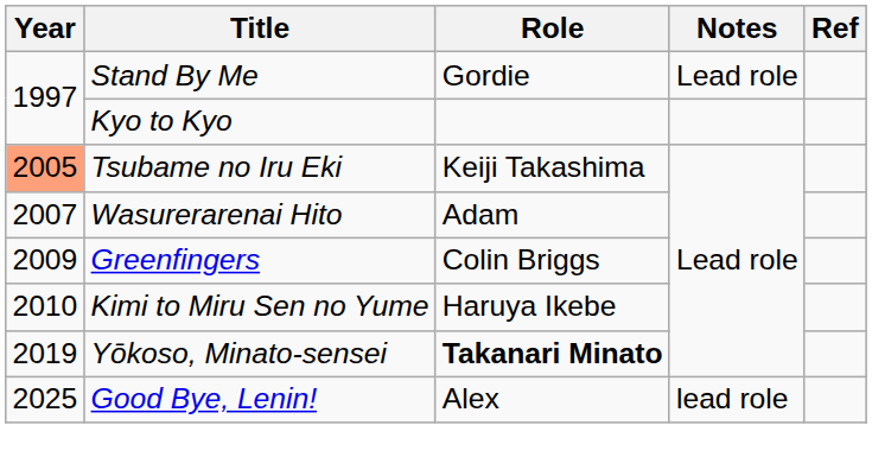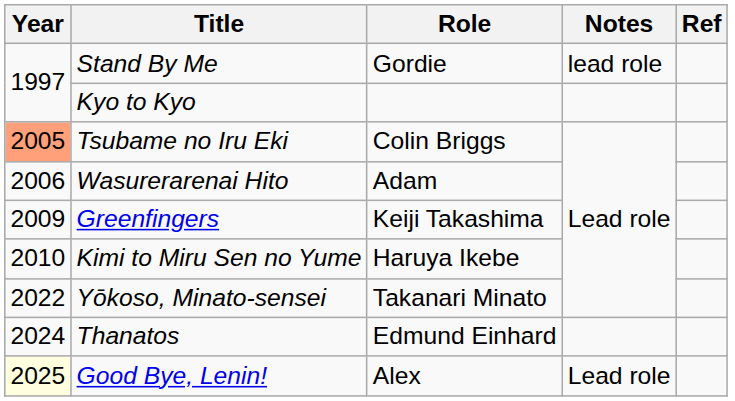Stand By Me | Notes: Lead role -> lead role
Tsubame no Iru Eki | Role: Keiji Takashima -> Colin Briggs
Wasurerarenai Hito | Year: 2007 -> 2006
Greenfingers | Role: Colin Briggs -> Keiji Takashima
Yōkoso, Minato-sensei | Year: 2019 -> 2022
Yōkoso, Minato-sensei | Role: bold -> normal
+ row: 2024 | Thanatos | Edmund Einhard
Good Bye, Lenin! | Year: no background -> lightyellow background
Good Bye, Lenin! | Notes: lead role -> Lead role
